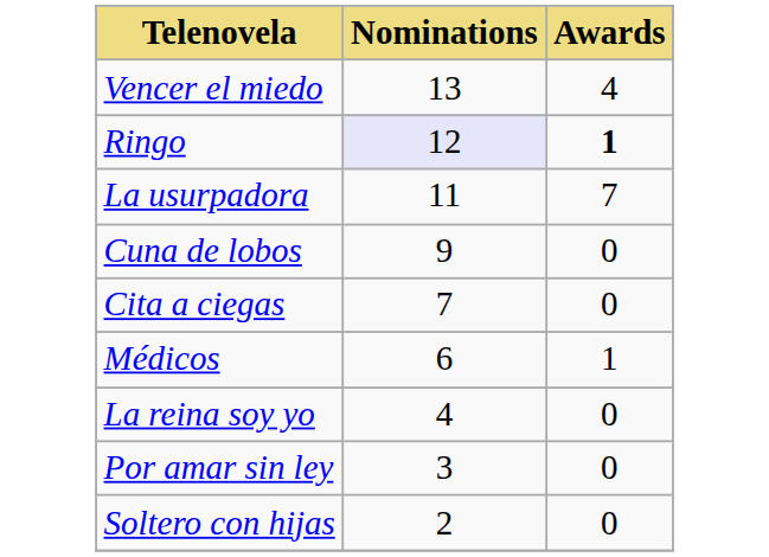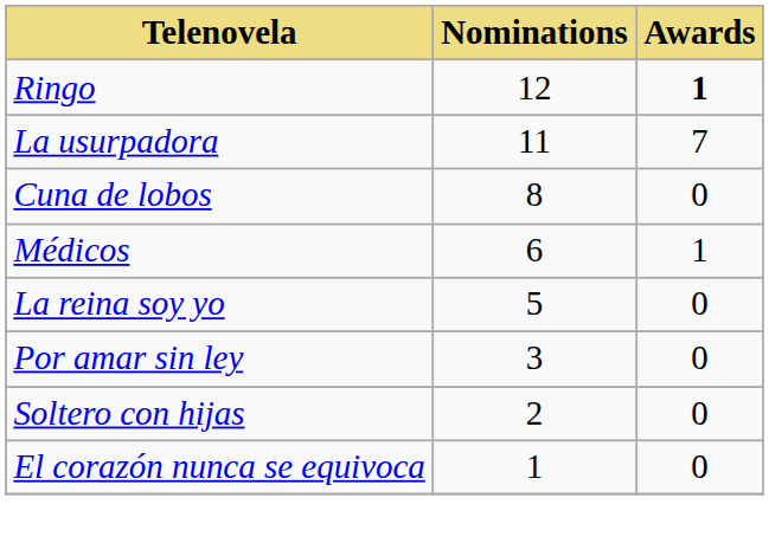- row: Vencer el miedo | 13 | 4
Ringo | Nominations: lavender background -> no background
Cuna de lobos | Nominations: 9 -> 8
- row: Cita a ciegas | 7 | 0
La reina soy yo | Nominations: 4 -> 5
+ row: El corazón nunca se equivoca | 1 | 0
